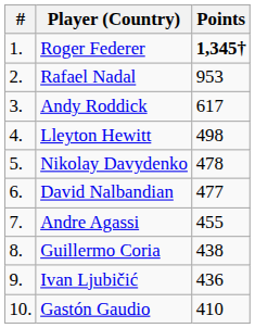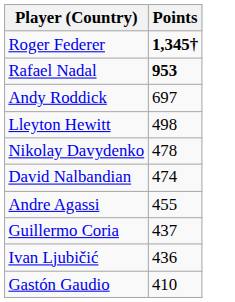- column: # | 1. | 2. | 3. | 4. | 5. | 6. | 7. | 8. | 9. | 10.
Rafael Nadal | Points: normal -> bold
Andy Roddick | Points: 617 -> 697
David Nalbandian | Points: 477 -> 474
Guillermo Coria | Points: 438 -> 437
